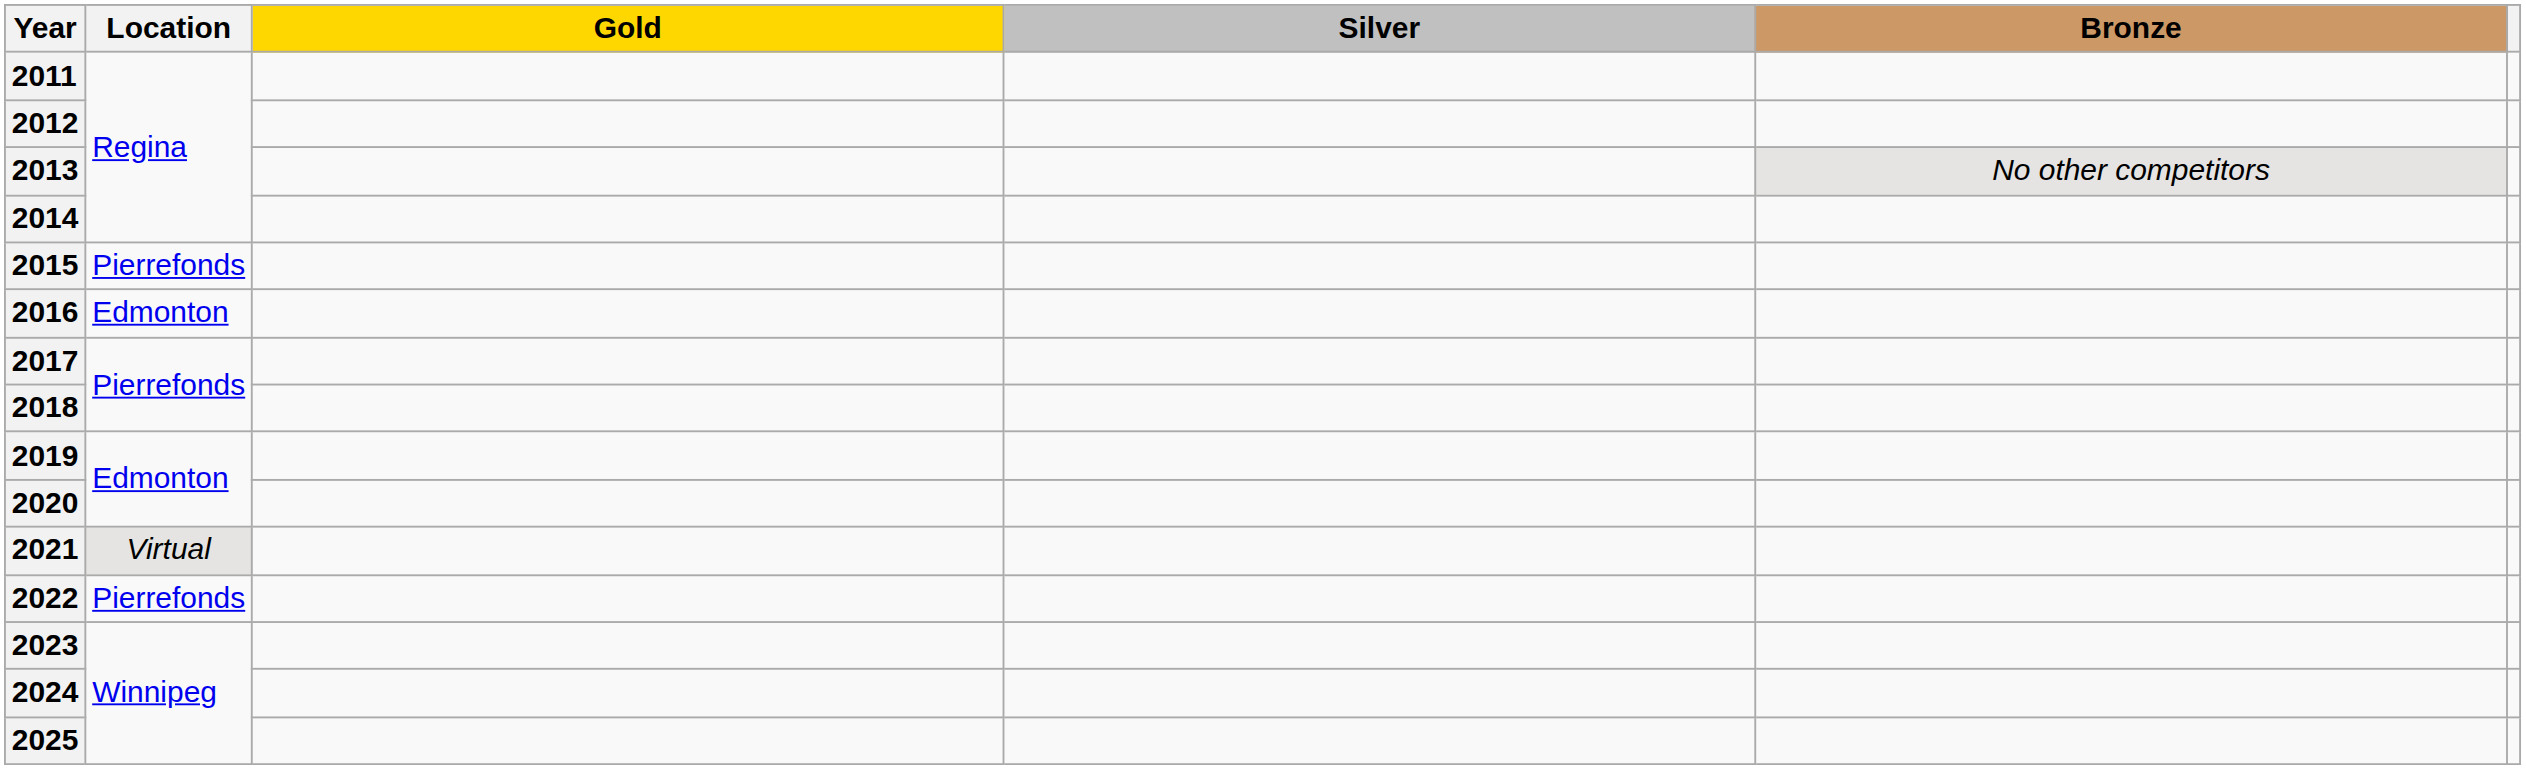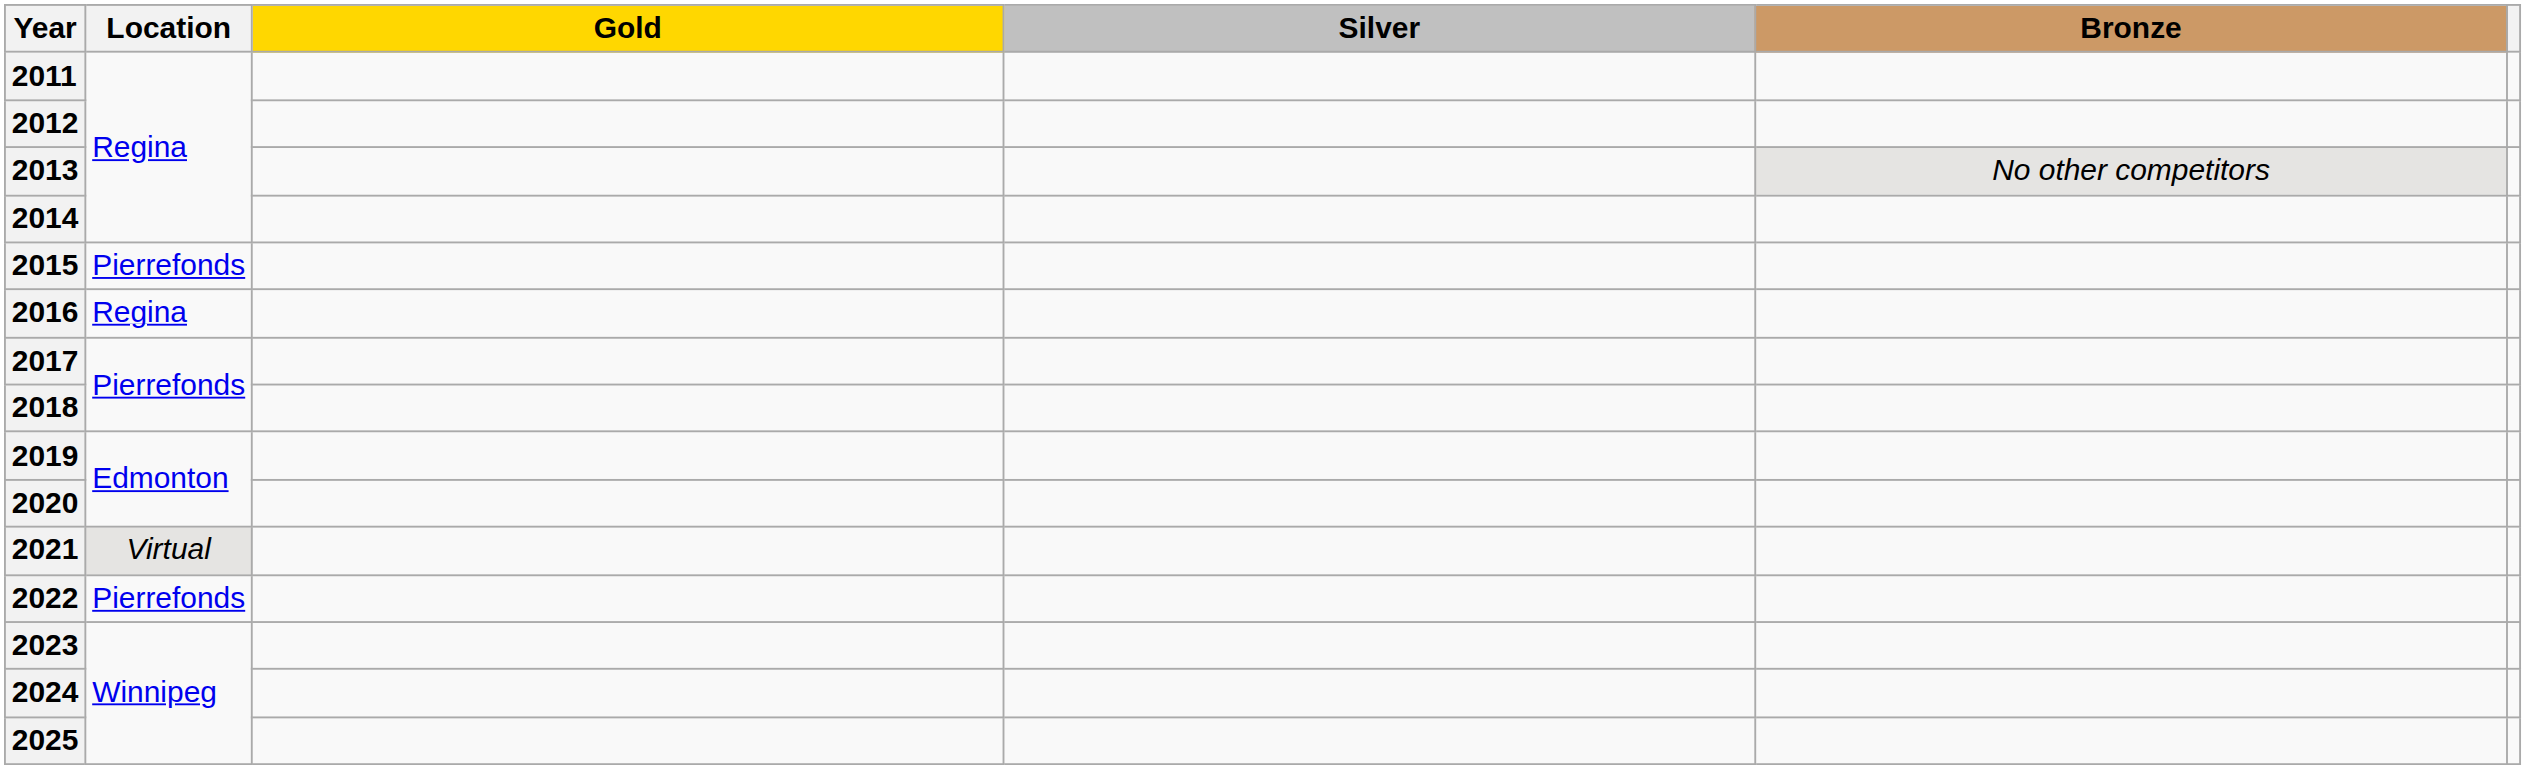2016 | Location: Edmonton -> Regina
